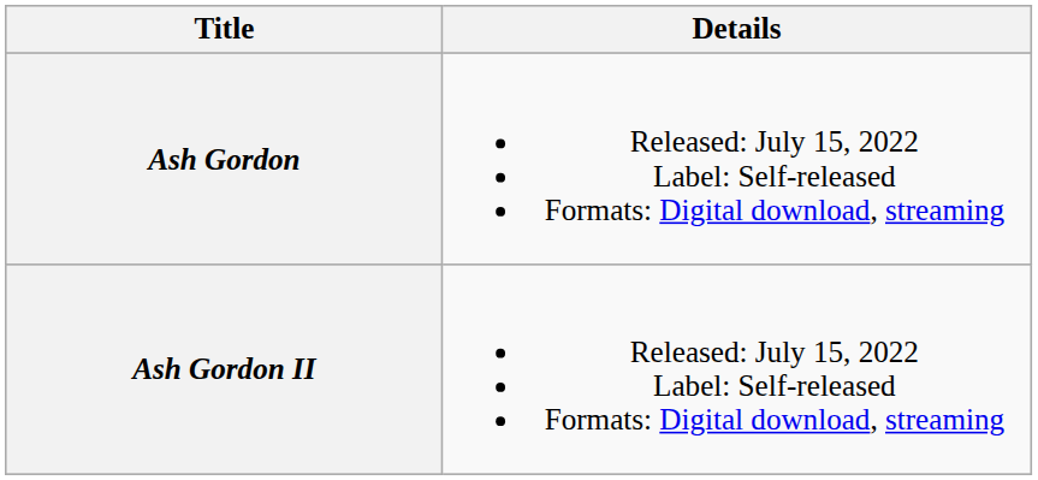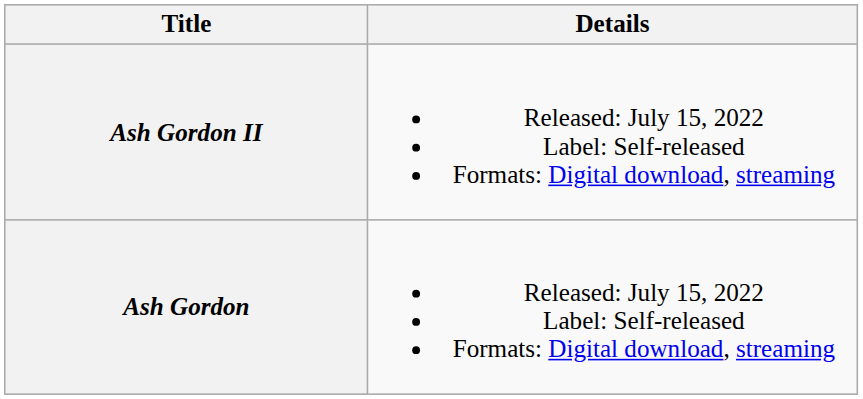rows swapped: Ash Gordon II <-> Ash Gordon
